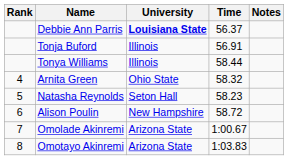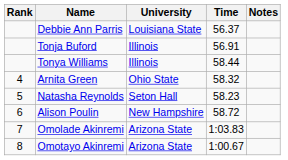Debbie Ann Parris | University: bold -> normal
Omolade Akinremi | Time: 1:00.67 -> 1:03.83
Omotayo Akinremi | Time: 1:03.83 -> 1:00.67
